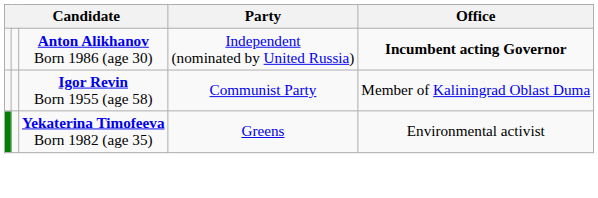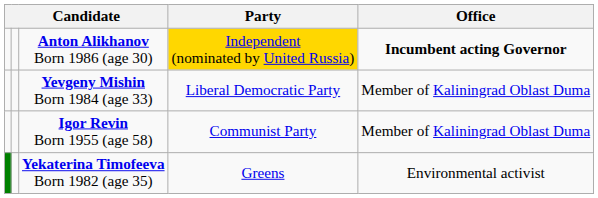Anton Alikhanov Born 1986 (age 30) | Party: no background -> gold background
+ row: Yevgeny Mishin Born 1984 (age 33) | Liberal Democratic Party | Member of Kaliningrad Oblast Duma
